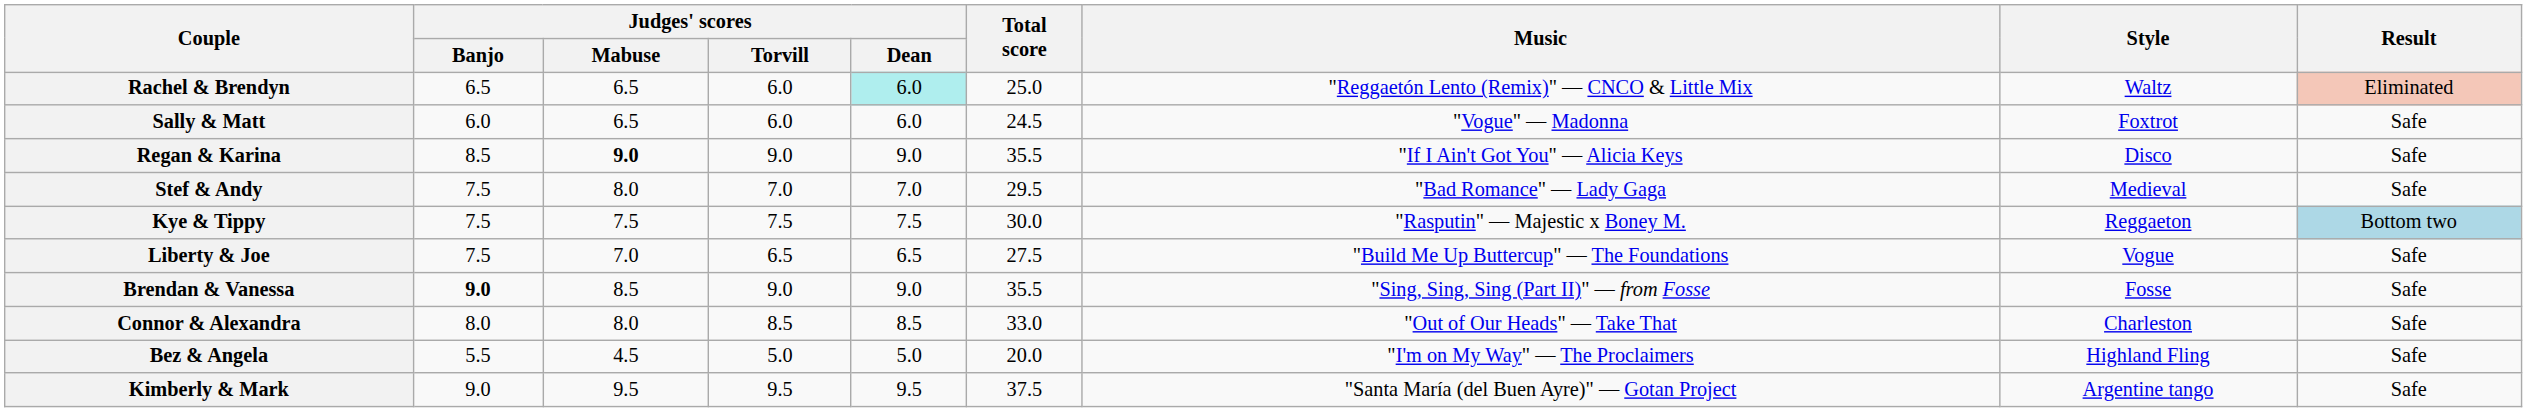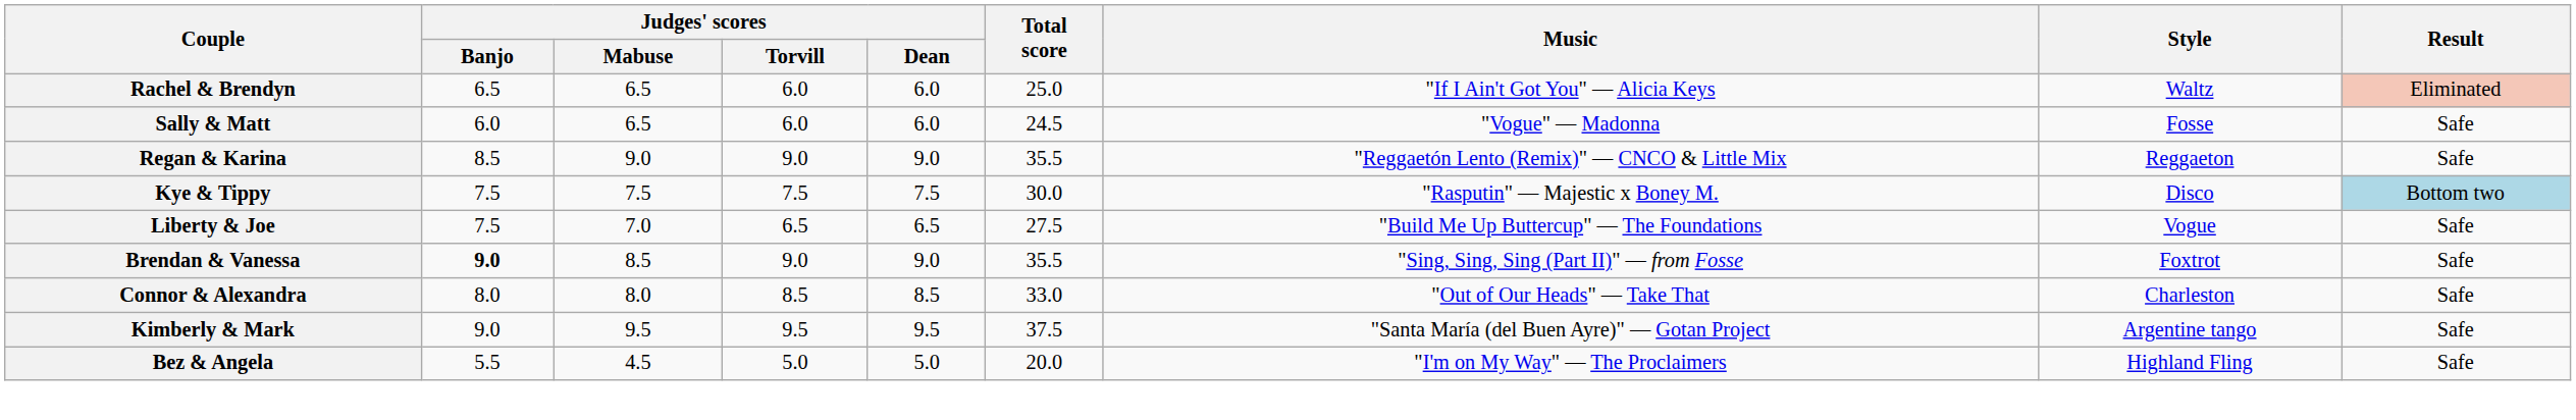Rachel & Brendyn | Judges' scores / Dean: paleturquoise background -> no background
Rachel & Brendyn | Music: "Reggaetón Lento (Remix)" — CNCO & Little Mix -> "If I Ain't Got You" — Alicia Keys
Sally & Matt | Style: Foxtrot -> Fosse
Regan & Karina | Judges' scores / Mabuse: bold -> normal
Regan & Karina | Music: "If I Ain't Got You" — Alicia Keys -> "Reggaetón Lento (Remix)" — CNCO & Little Mix
Regan & Karina | Style: Disco -> Reggaeton
- row: Stef & Andy | 7.5 | 8.0 | 7.0 | 7.0 | 29.5 | "Bad Romance" — Lady Gaga | Medieval | Safe
Kye & Tippy | Style: Reggaeton -> Disco
Brendan & Vanessa | Style: Fosse -> Foxtrot
rows swapped: Bez & Angela <-> Kimberly & Mark
